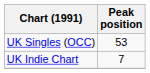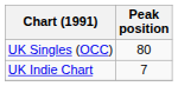UK Singles (OCC) | Peak position: 53 -> 80
